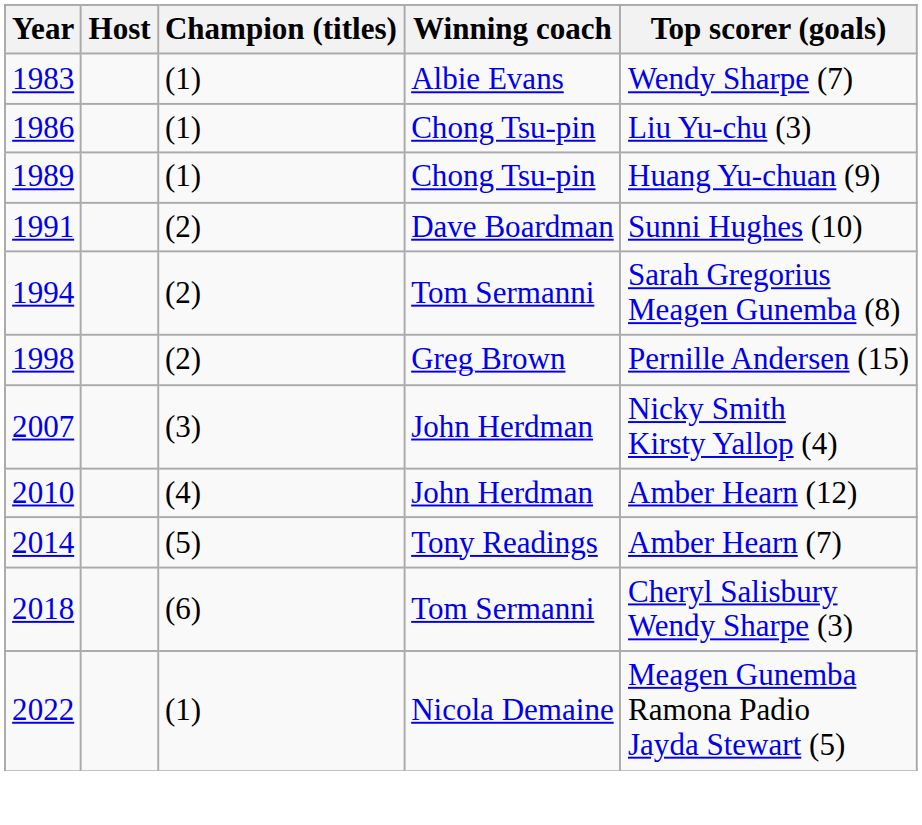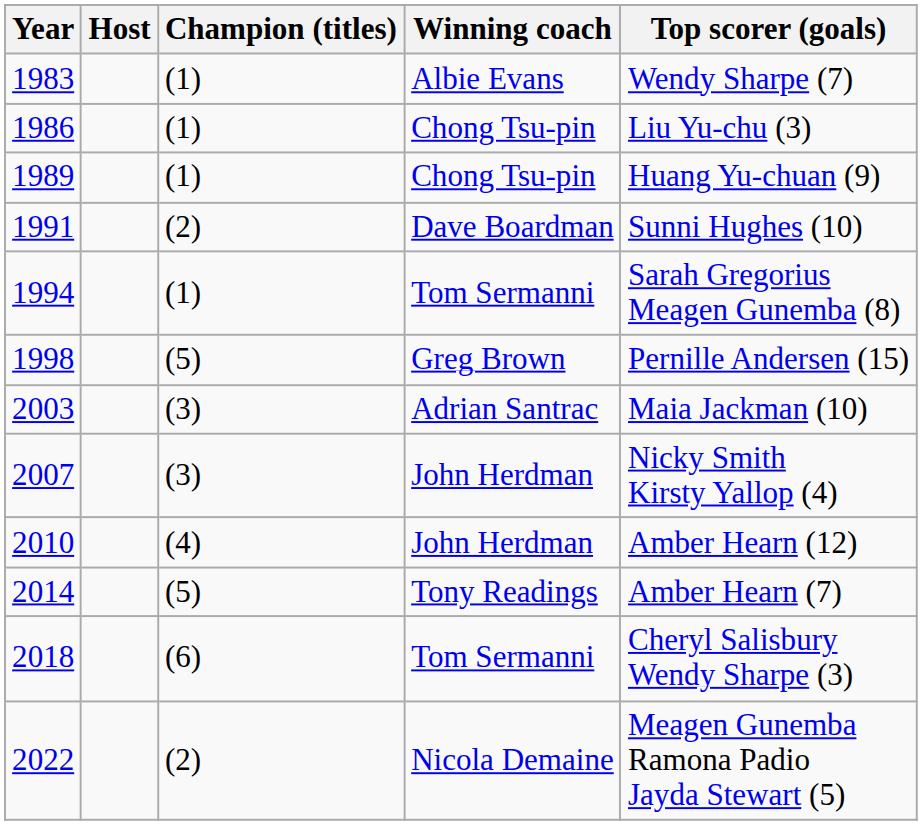1994 | Champion (titles): (2) -> (1)
1998 | Champion (titles): (2) -> (5)
+ row: 2003 | (3) | Adrian Santrac | Maia Jackman (10)
2022 | Champion (titles): (1) -> (2)
